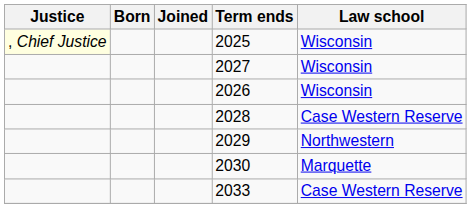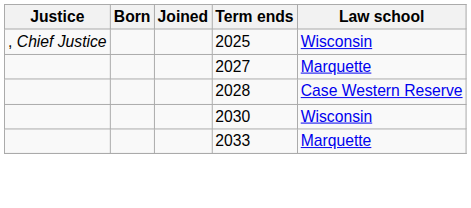2025 | Justice: lightyellow background -> no background
2027 | Law school: Wisconsin -> Marquette
- row: 2026 | Wisconsin
- row: 2029 | Northwestern
2030 | Law school: Marquette -> Wisconsin
2033 | Law school: Case Western Reserve -> Marquette
